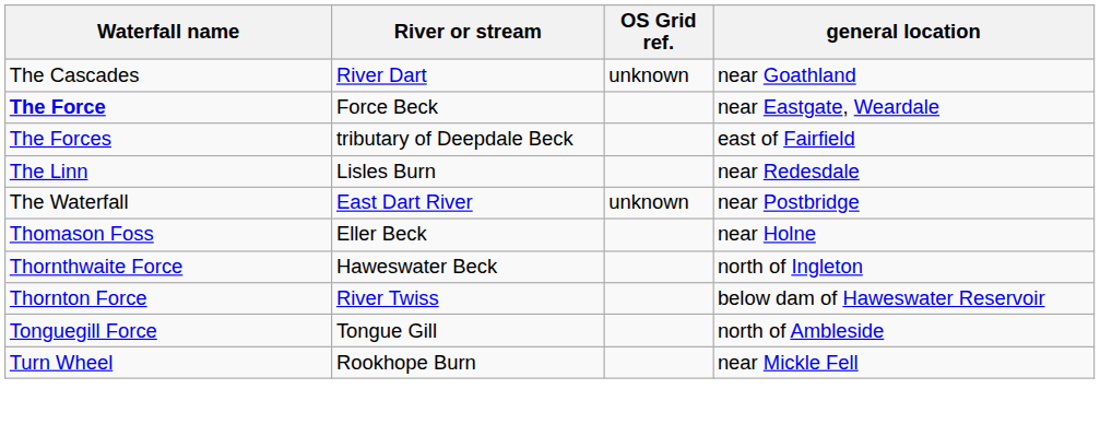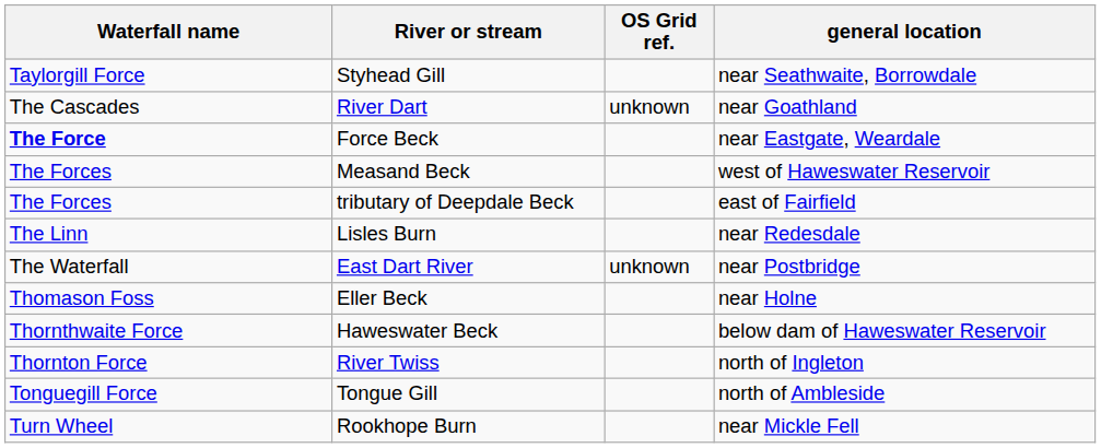+ row: Taylorgill Force | Styhead Gill | near Seathwaite, Borrowdale
+ row: The Forces | Measand Beck | west of Haweswater Reservoir
Haweswater Beck | general location: north of Ingleton -> below dam of Haweswater Reservoir
River Twiss | general location: below dam of Haweswater Reservoir -> north of Ingleton
